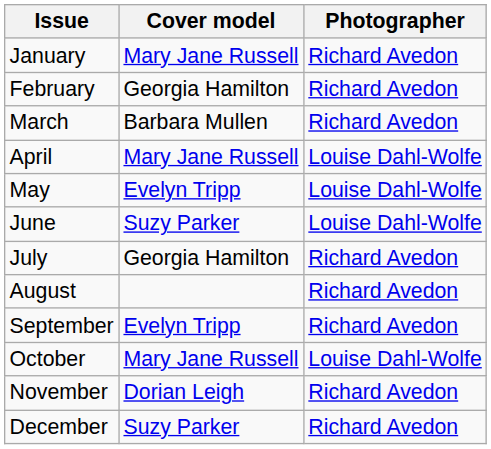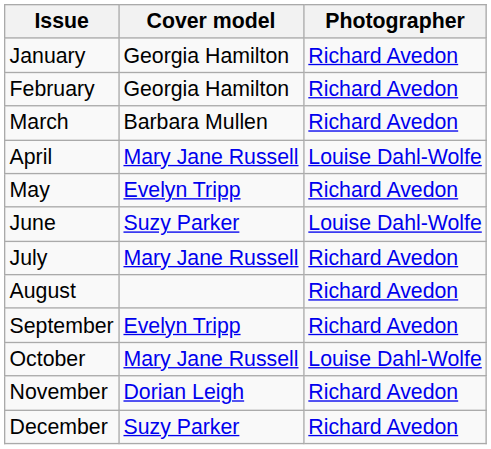January | Cover model: Mary Jane Russell -> Georgia Hamilton
May | Photographer: Louise Dahl-Wolfe -> Richard Avedon
July | Cover model: Georgia Hamilton -> Mary Jane Russell
